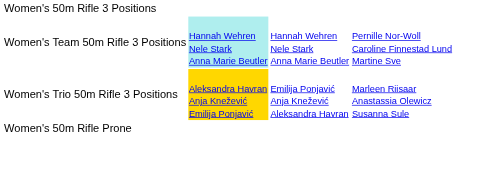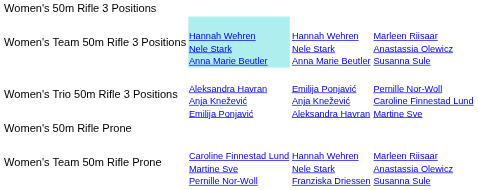Women's Team 50m Rifle 3 Positions | column 4: Pernille Nor-Woll Caroline Finnestad Lund Martine Sve -> Marleen Riisaar Anastassia Olewicz Susanna Sule
Women's Trio 50m Rifle 3 Positions | column 2: gold background -> no background
Women's Trio 50m Rifle 3 Positions | column 4: Marleen Riisaar Anastassia Olewicz Susanna Sule -> Pernille Nor-Woll Caroline Finnestad Lund Martine Sve
+ row: Women's Team 50m Rifle Prone | Caroline Finnestad Lund Martine Sve Pernille Nor-Woll | Hannah Wehren Nele Stark Franziska Driessen | Marleen Riisaar Anastassia Olewicz Susanna Sule
